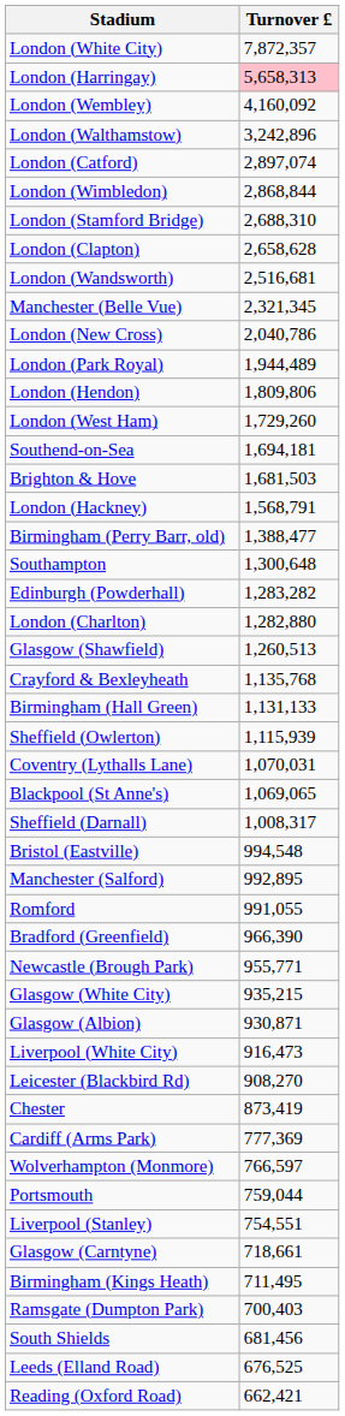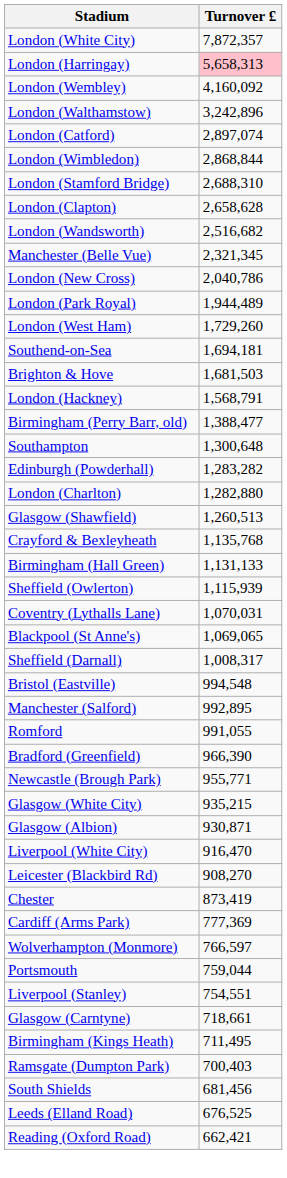London (Wandsworth) | Turnover £: 2,516,681 -> 2,516,682
- row: London (Hendon) | 1,809,806
Liverpool (White City) | Turnover £: 916,473 -> 916,470
